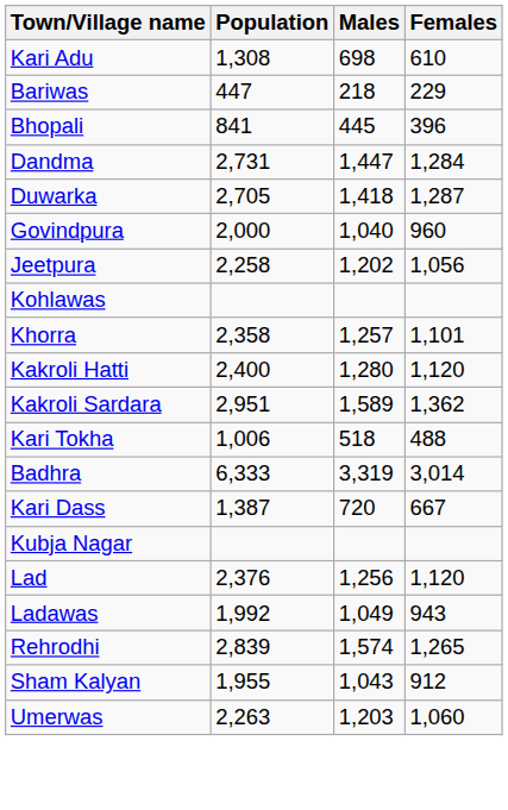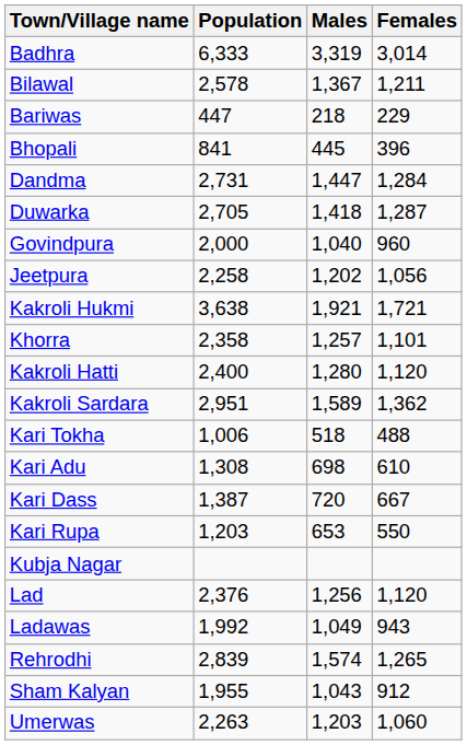rows swapped: Badhra <-> Kari Adu
+ row: Bilawal | 2,578 | 1,367 | 1,211
+ row: Kakroli Hukmi | 3,638 | 1,921 | 1,721
- row: Kohlawas
+ row: Kari Rupa | 1,203 | 653 | 550
